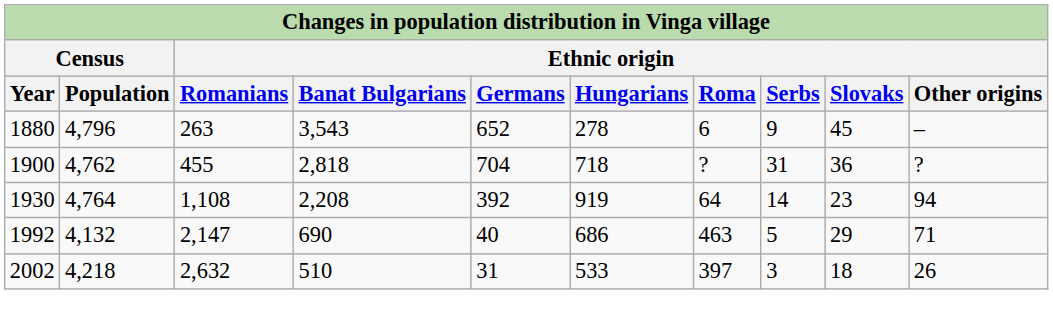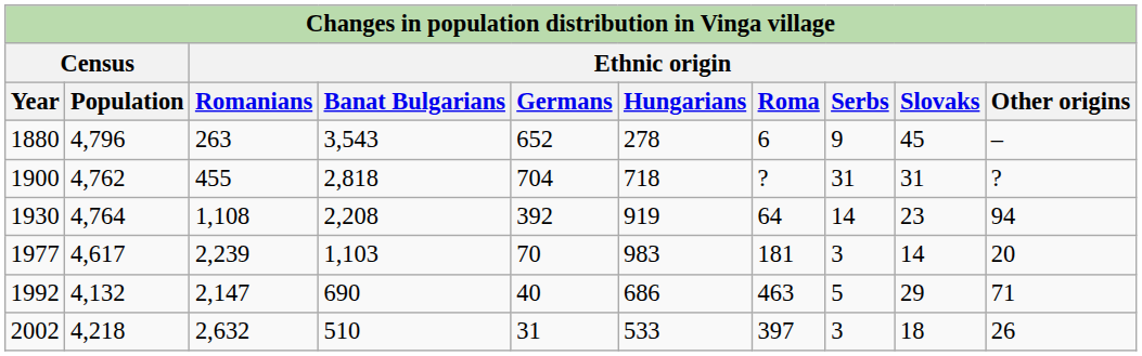1900 | Ethnic origin / Slovaks: 36 -> 31
+ row: 1977 | 4,617 | 2,239 | 1,103 | 70 | 983 | 181 | 3 | 14 | 20
